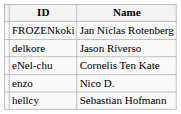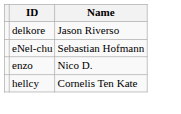- row: FROZENkoki | Jan Niclas Rotenberg
eNel-chu | Name: Cornelis Ten Kate -> Sebastian Hofmann
hellcy | Name: Sebastian Hofmann -> Cornelis Ten Kate
